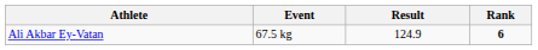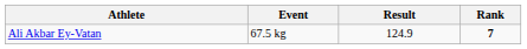Ali Akbar Ey-Vatan | Rank: 6 -> 7
